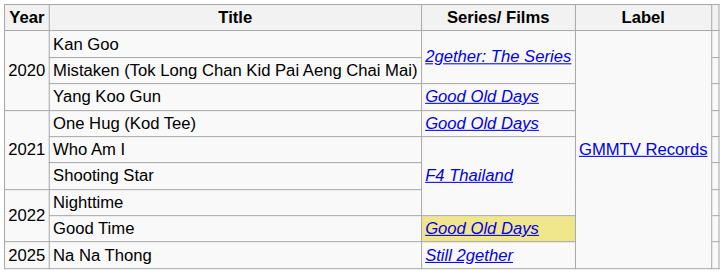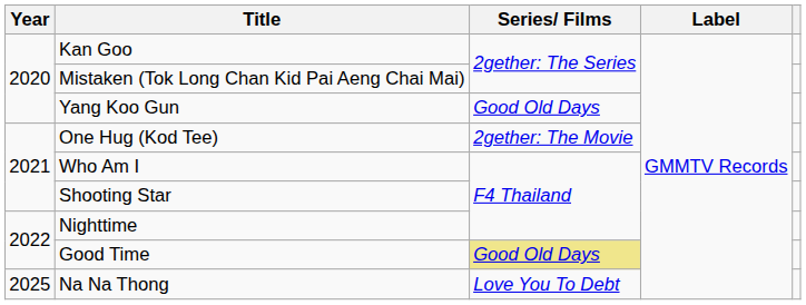One Hug (Kod Tee) | Series/ Films: Good Old Days -> 2gether: The Movie
Na Na Thong | Series/ Films: Still 2gether -> Love You To Debt
